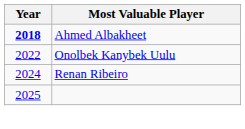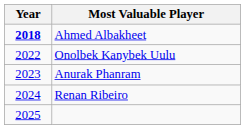+ row: 2023 | Anurak Phanram
